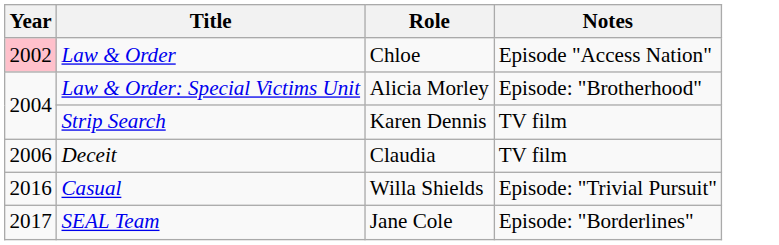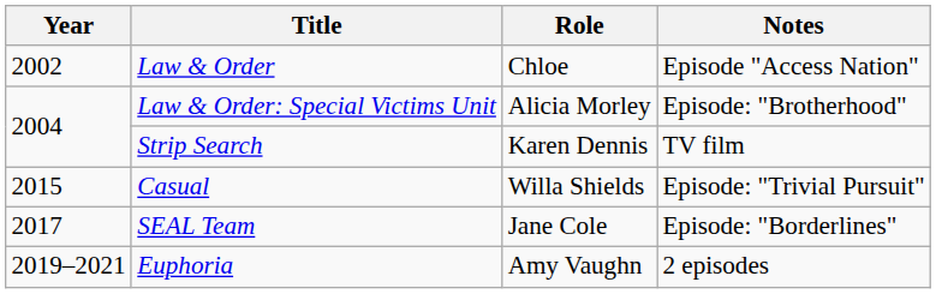Law & Order | Year: pink background -> no background
- row: 2006 | Deceit | Claudia | TV film
Casual | Year: 2016 -> 2015
+ row: 2019–2021 | Euphoria | Amy Vaughn | 2 episodes
